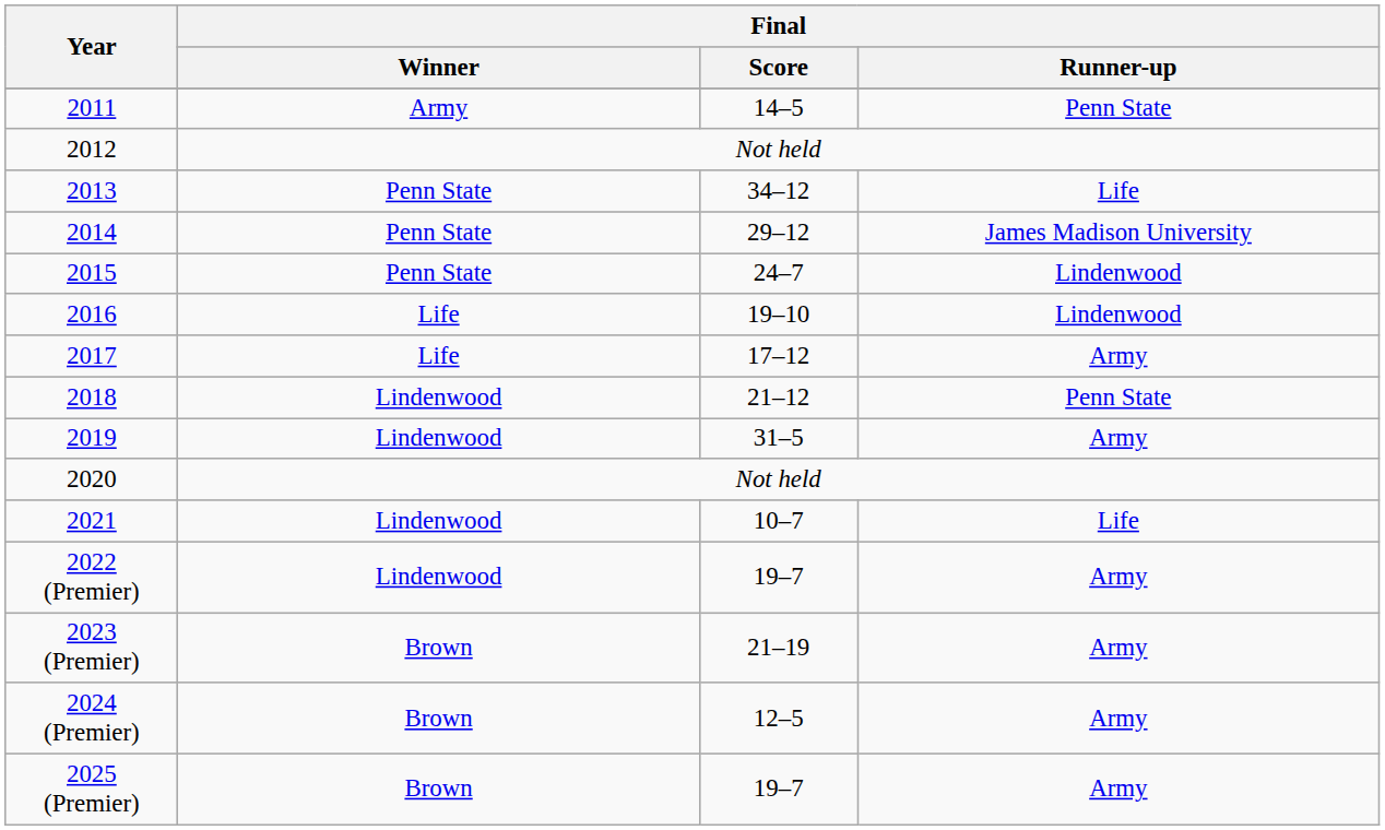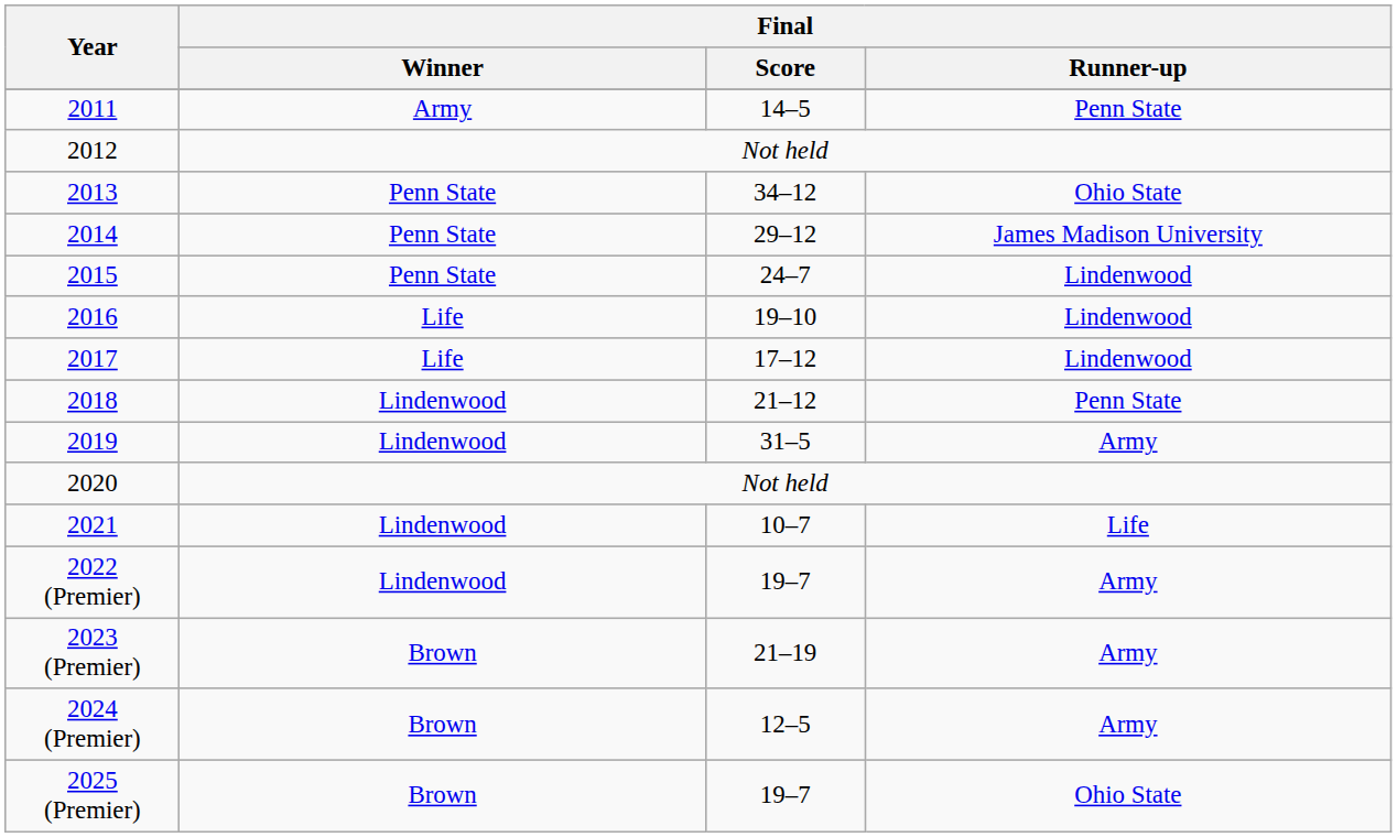2013 | Final / Runner-up: Life -> Ohio State
2017 | Final / Runner-up: Army -> Lindenwood
2025 (Premier) | Final / Runner-up: Army -> Ohio State
